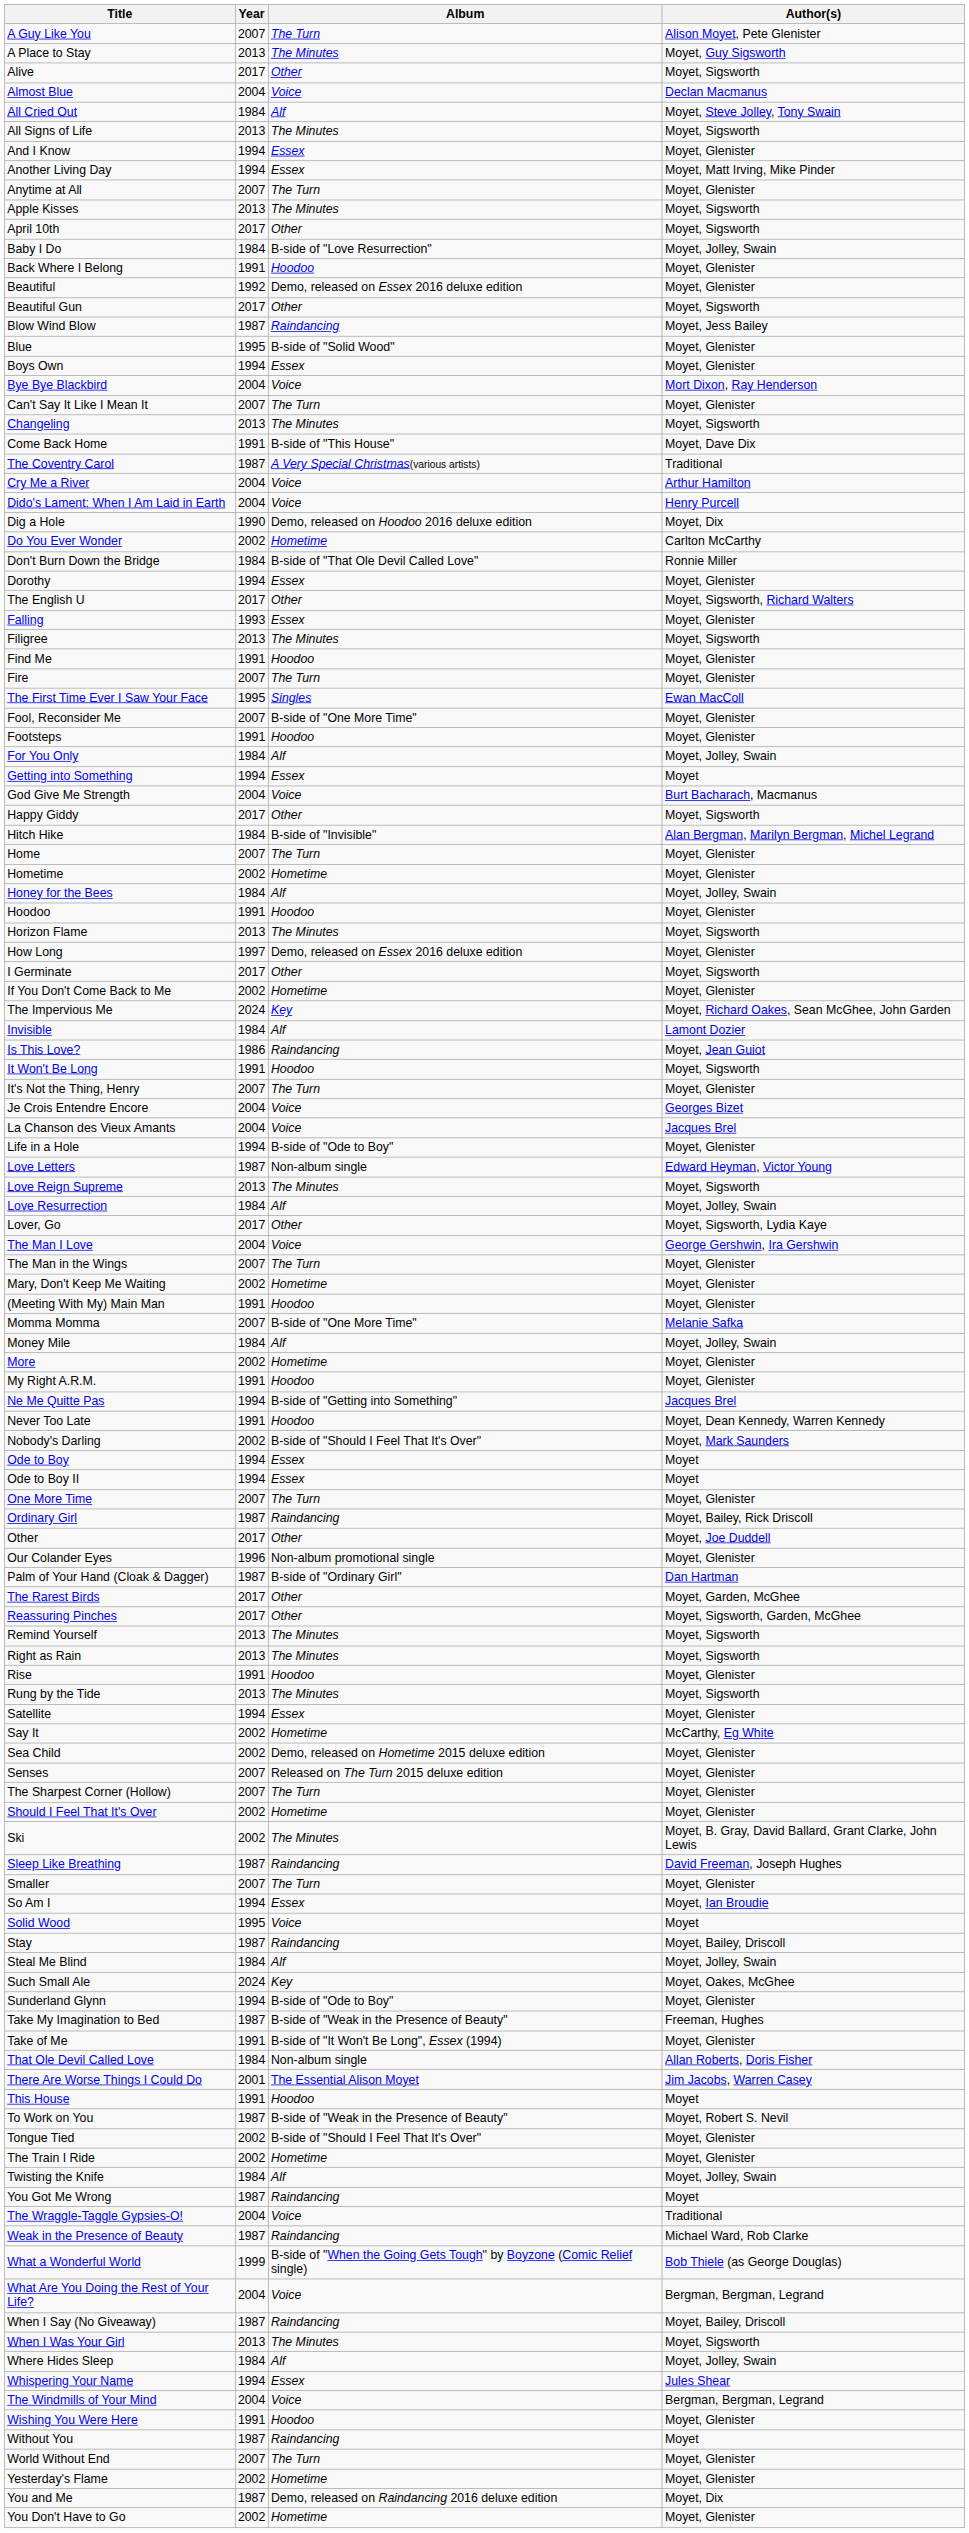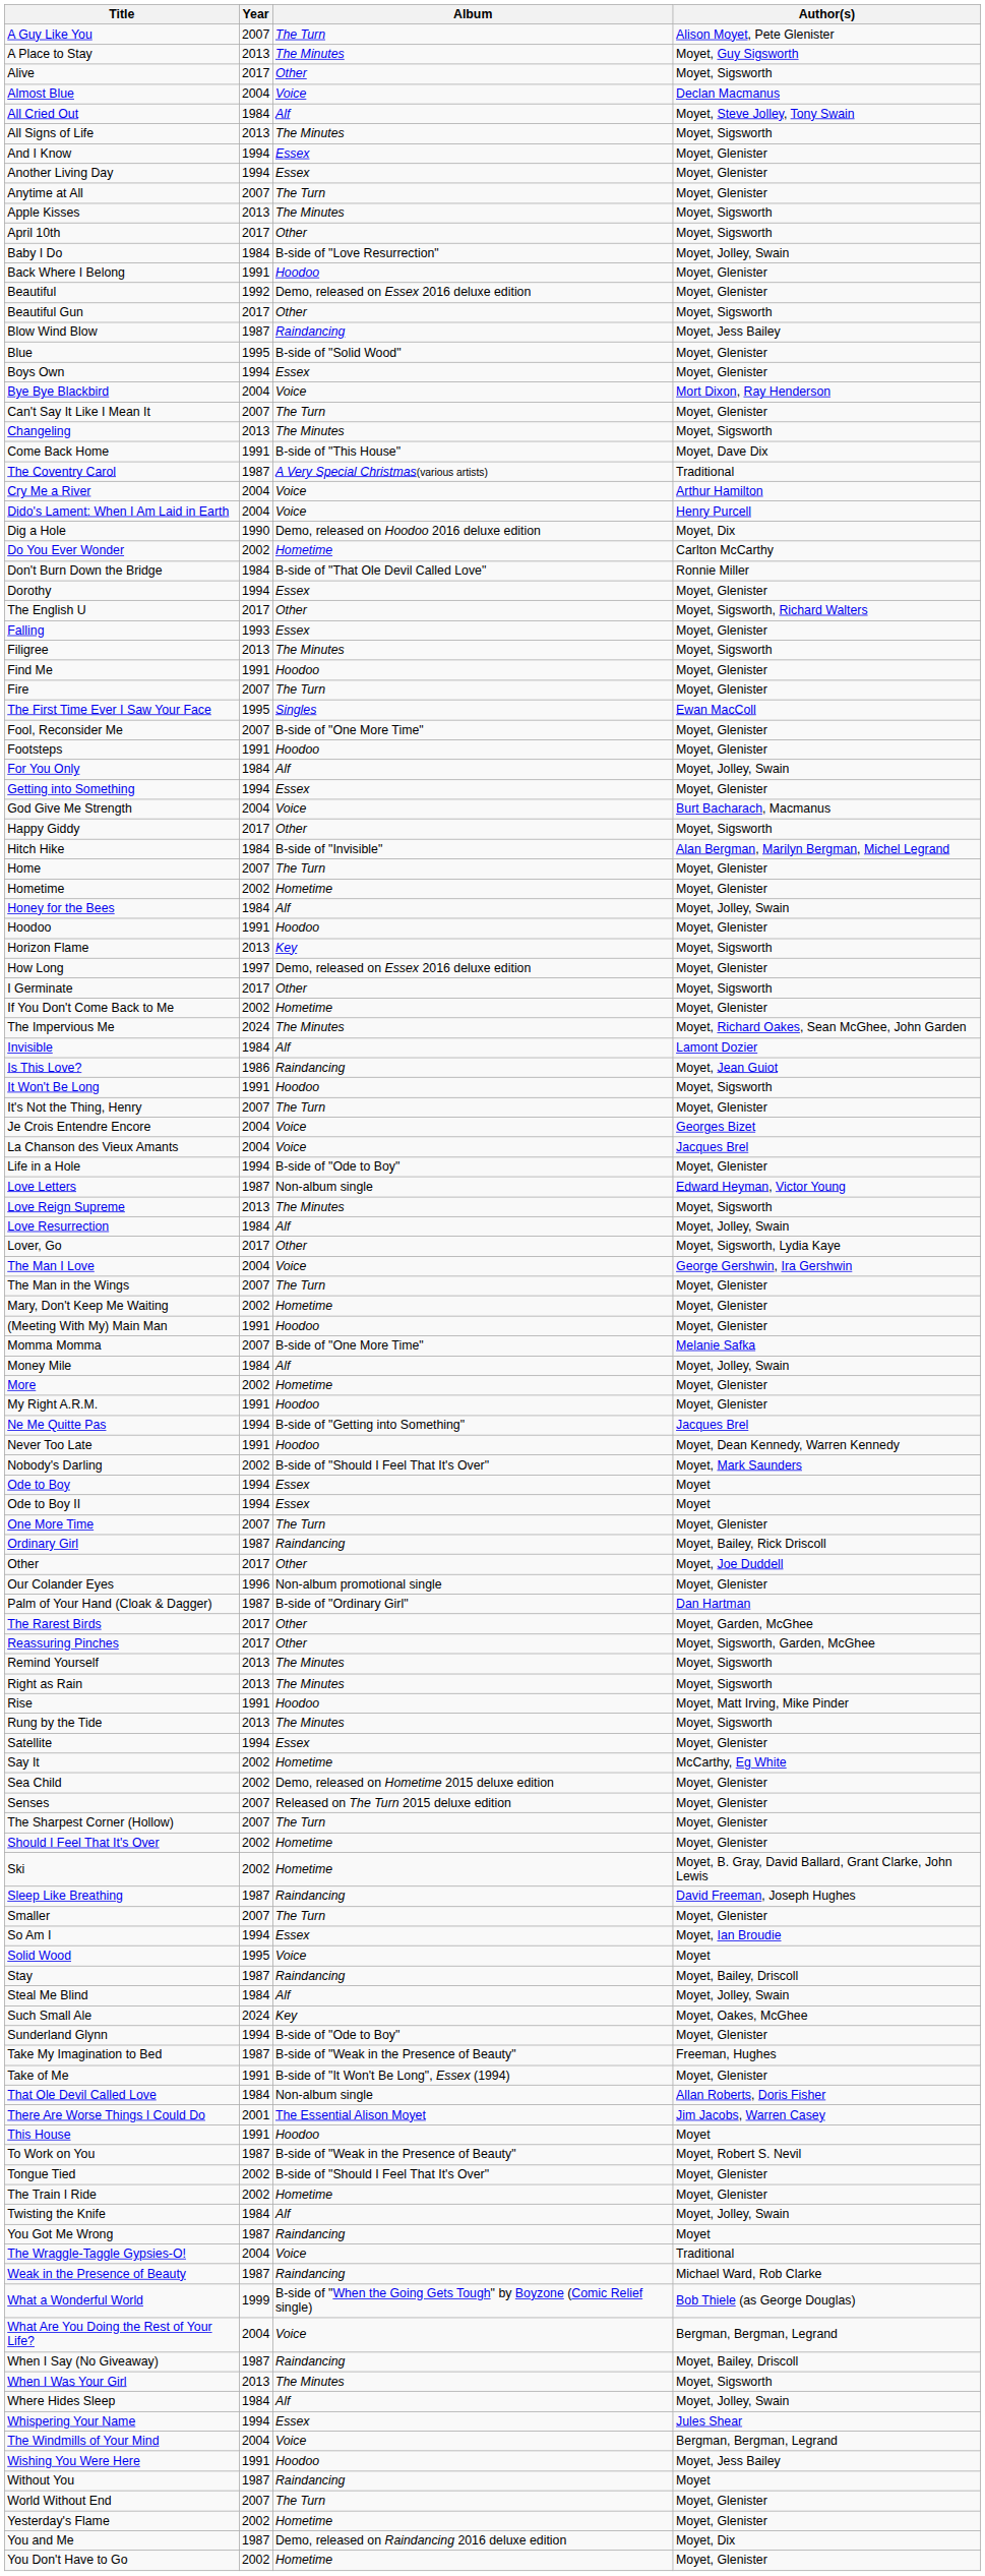Another Living Day | Author(s): Moyet, Matt Irving, Mike Pinder -> Moyet, Glenister
Getting into Something | Author(s): Moyet -> Moyet, Glenister
Horizon Flame | Album: The Minutes -> Key
The Impervious Me | Album: Key -> The Minutes
Rise | Author(s): Moyet, Glenister -> Moyet, Matt Irving, Mike Pinder
Ski | Album: The Minutes -> Hometime
Wishing You Were Here | Author(s): Moyet, Glenister -> Moyet, Jess Bailey
